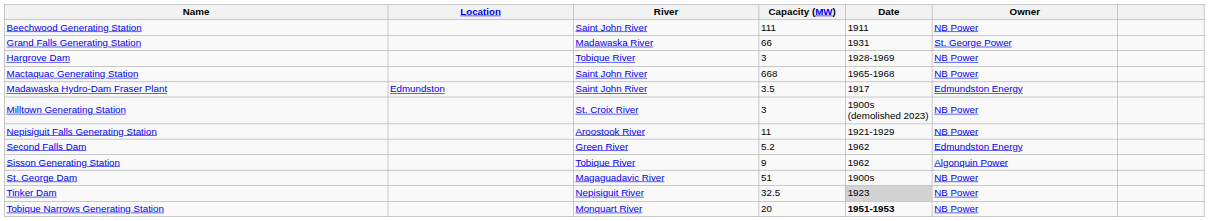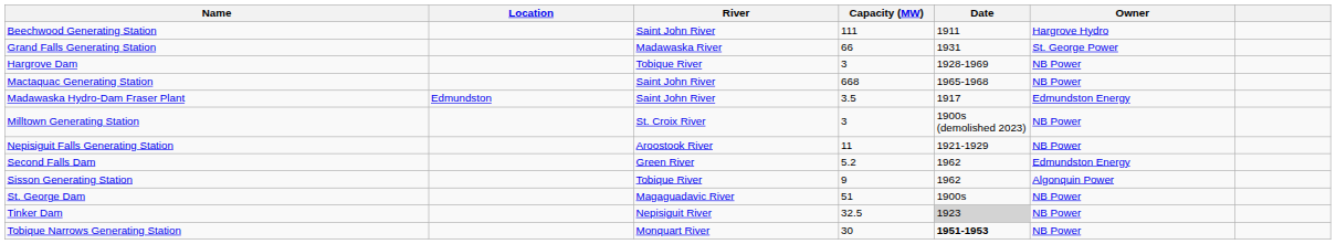Beechwood Generating Station | Owner: NB Power -> Hargrove Hydro
Tobique Narrows Generating Station | Capacity (MW): 20 -> 30
